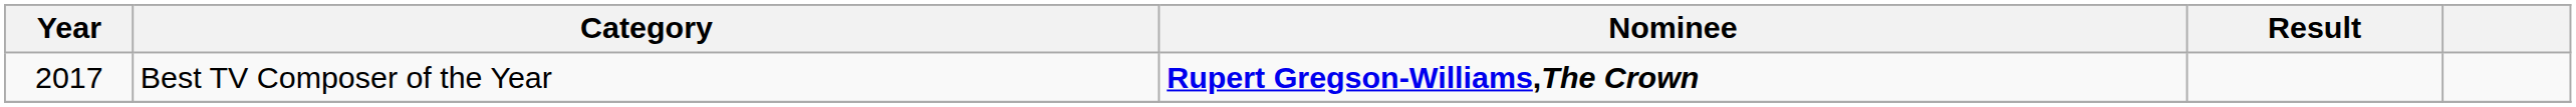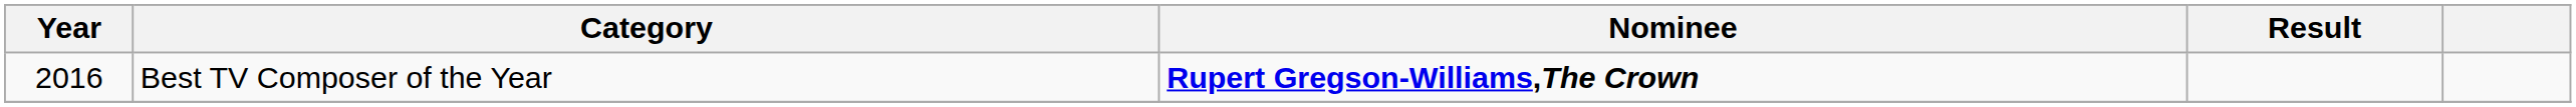Best TV Composer of the Year | Year: 2017 -> 2016
